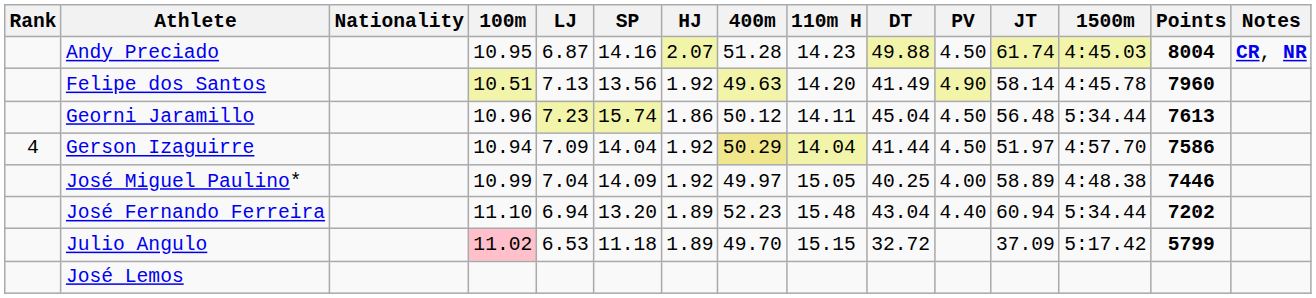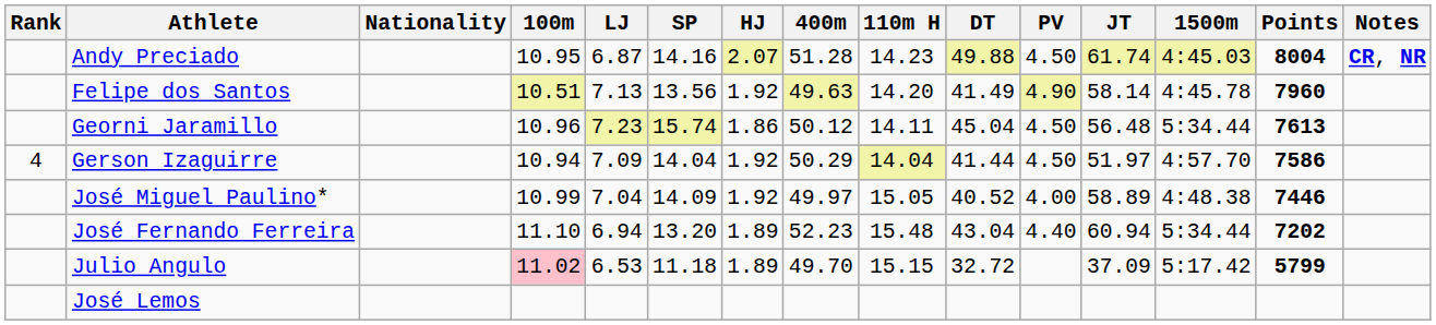Gerson Izaguirre | 400m: khaki background -> no background
José Miguel Paulino* | DT: 40.25 -> 40.52
